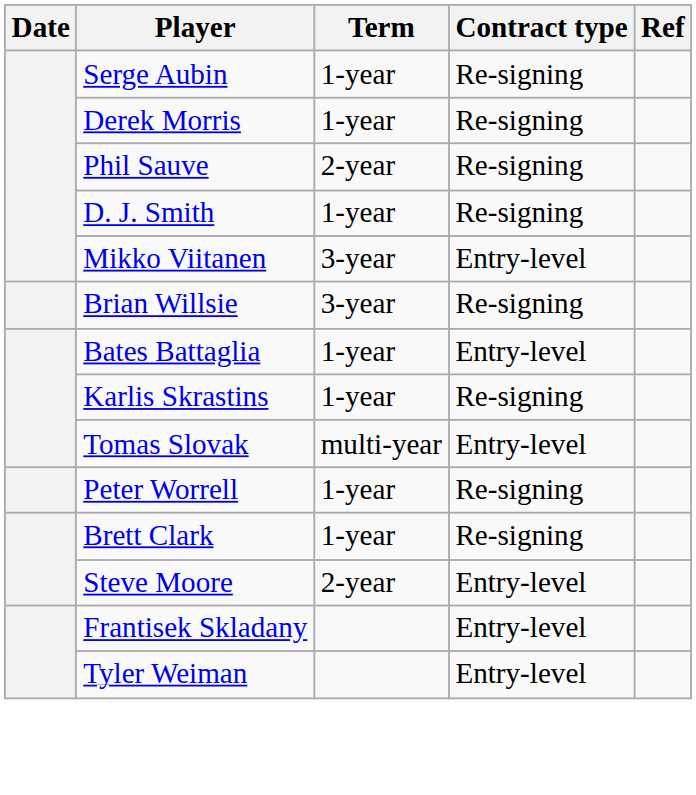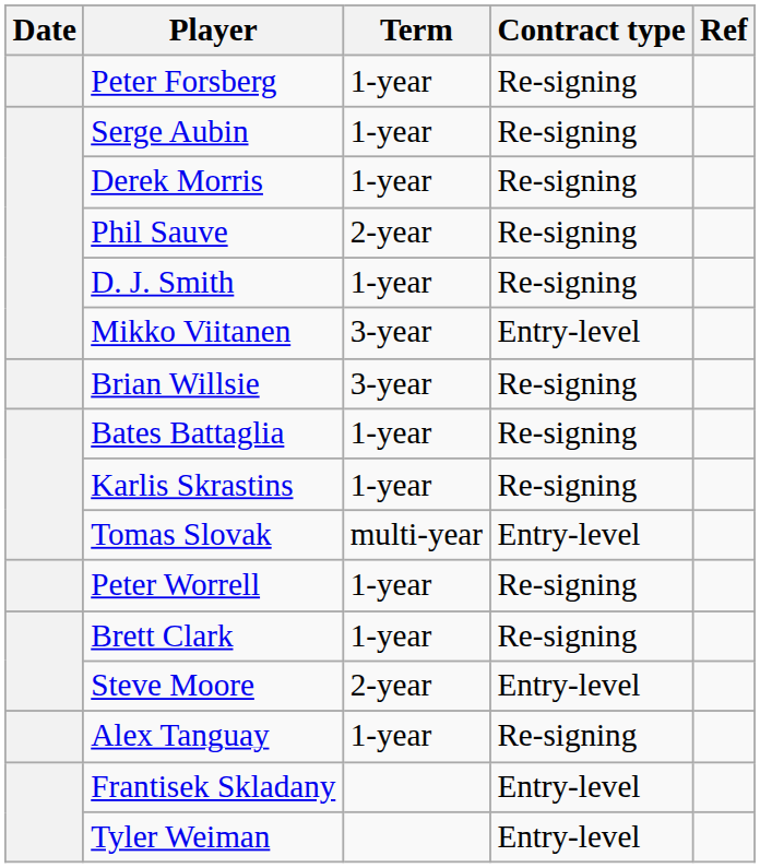+ row: Peter Forsberg | 1-year | Re-signing
Bates Battaglia | Contract type: Entry-level -> Re-signing
+ row: Alex Tanguay | 1-year | Re-signing
